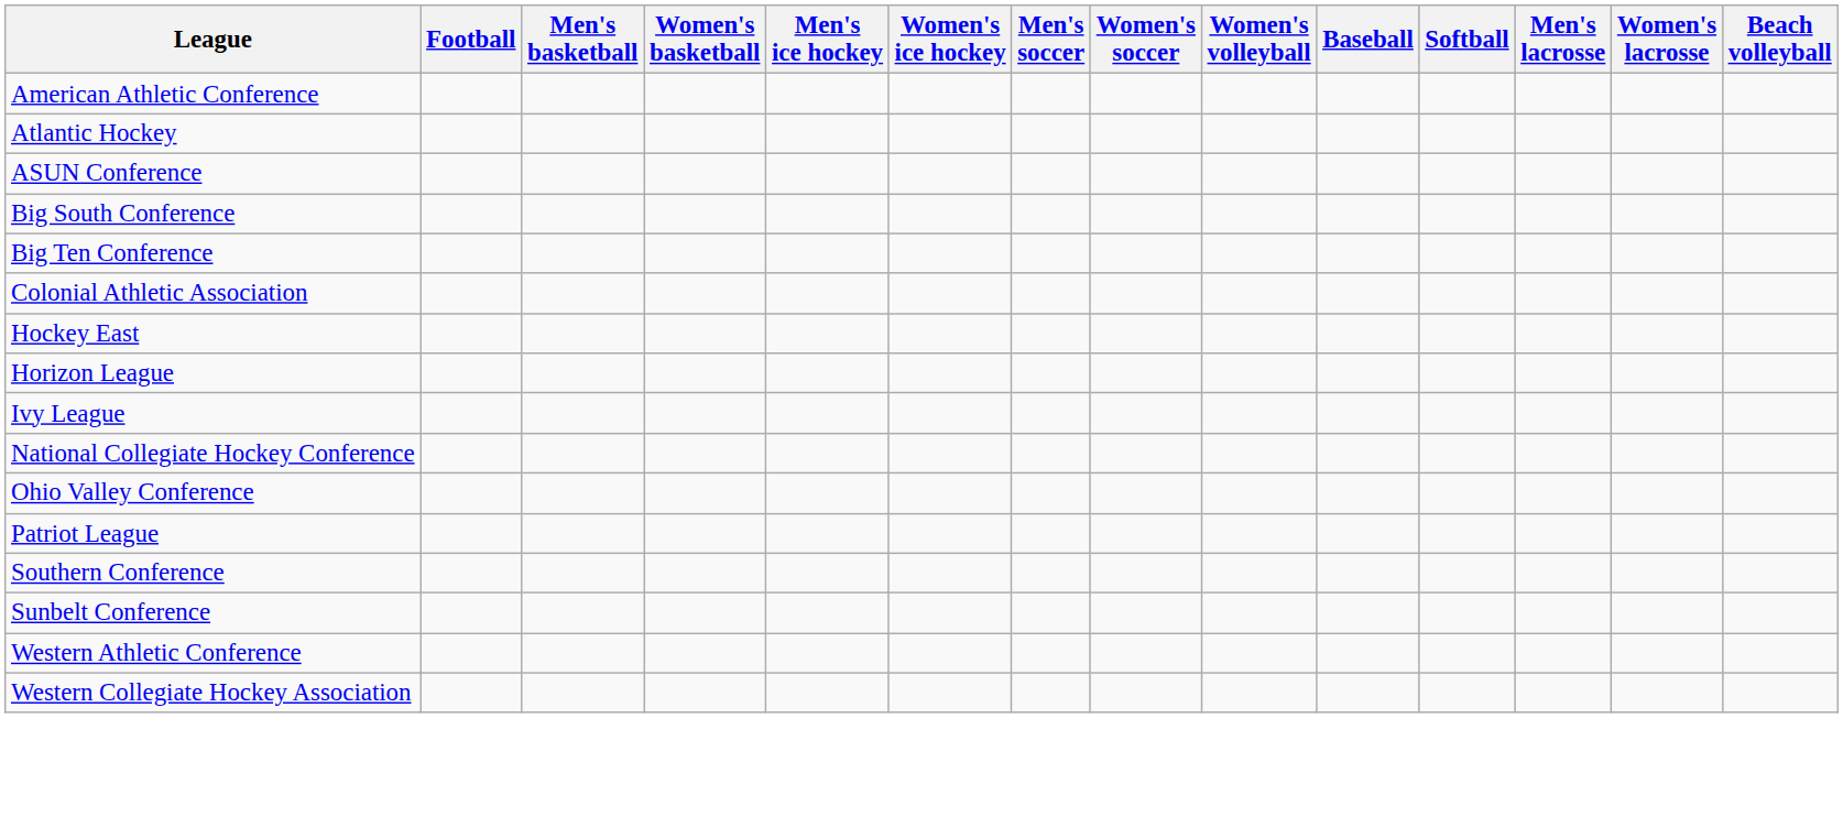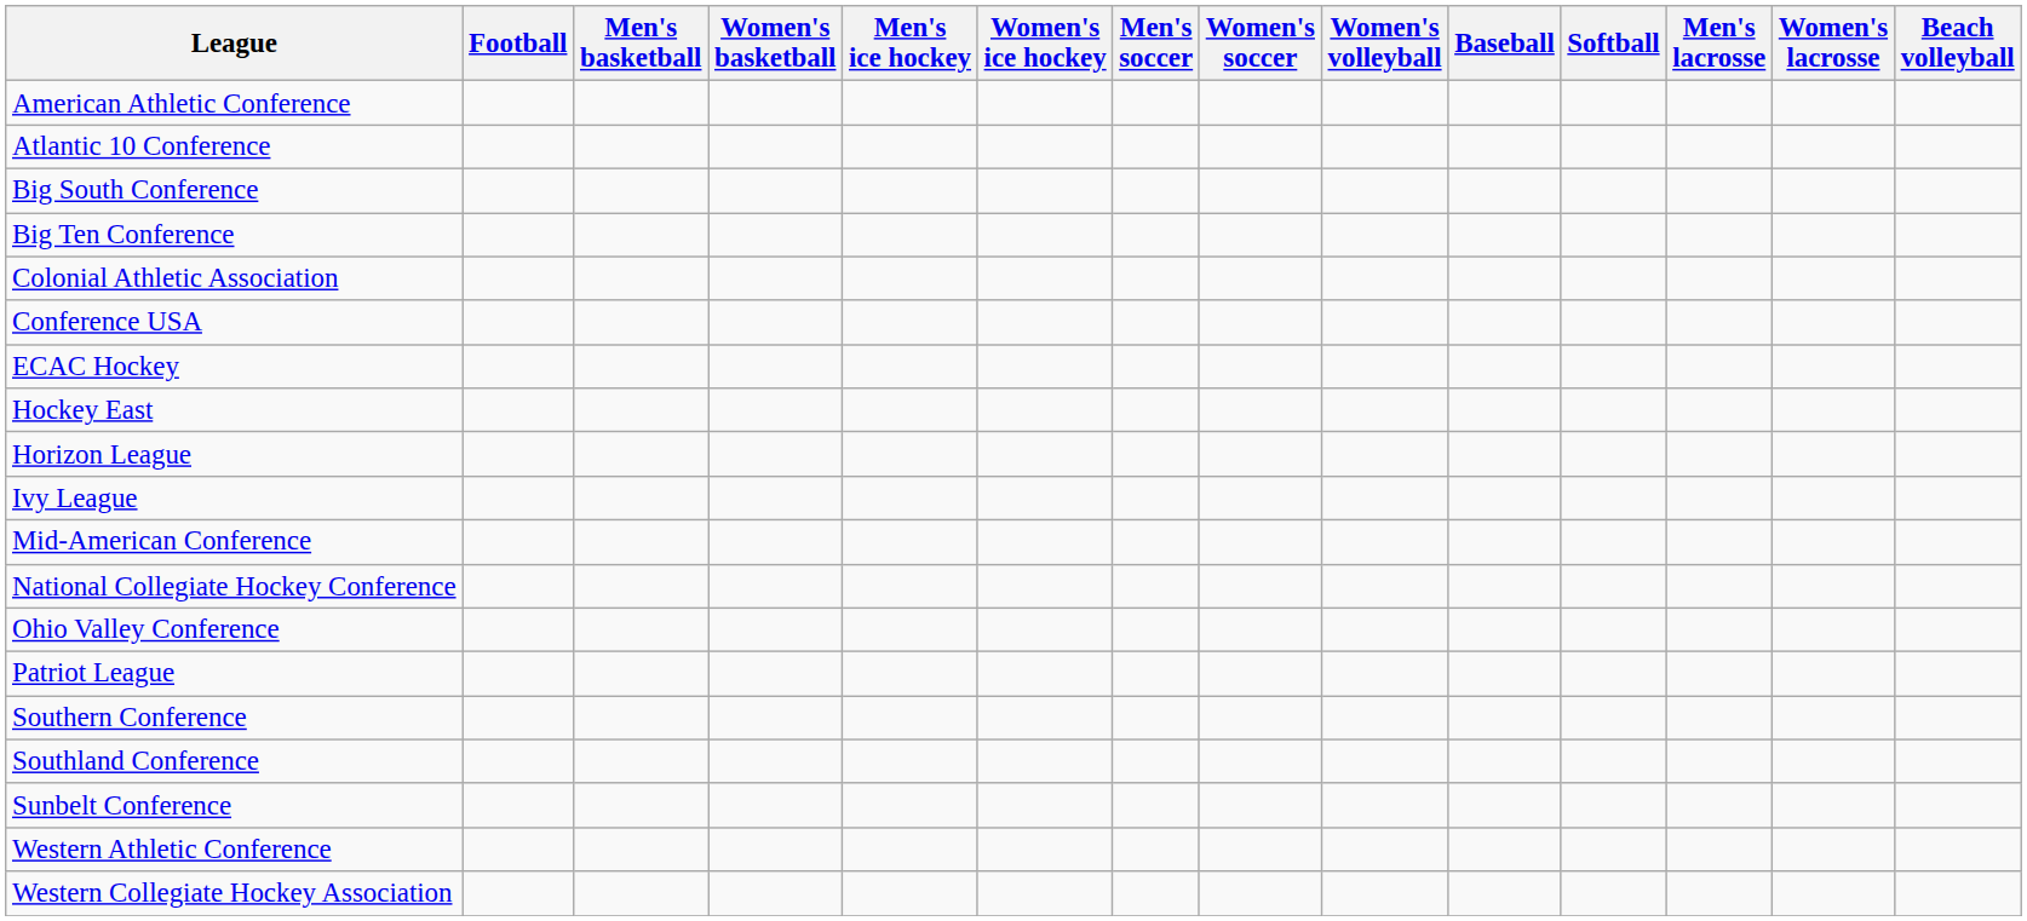- row: Atlantic Hockey
- row: ASUN Conference
+ row: Atlantic 10 Conference
+ row: Conference USA
+ row: ECAC Hockey
+ row: Mid-American Conference
+ row: Southland Conference
